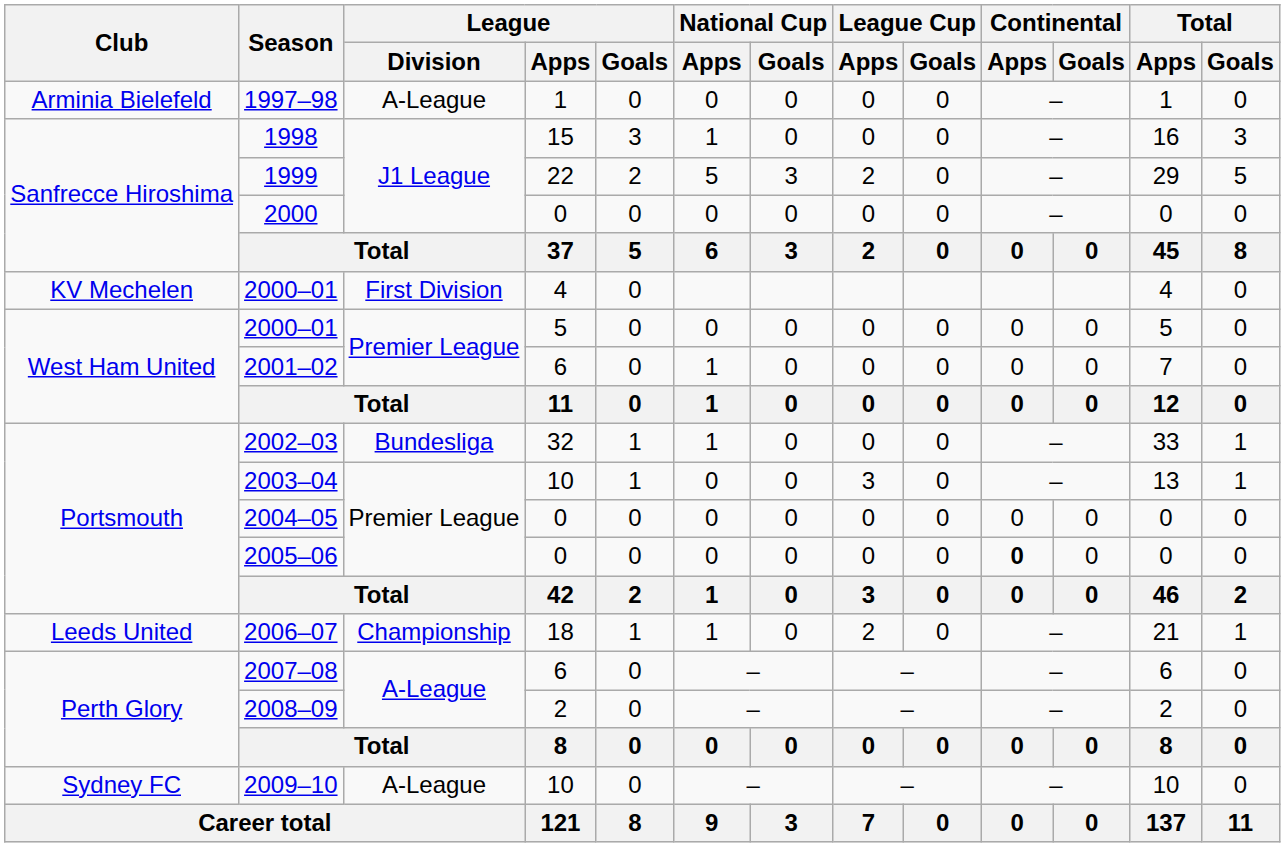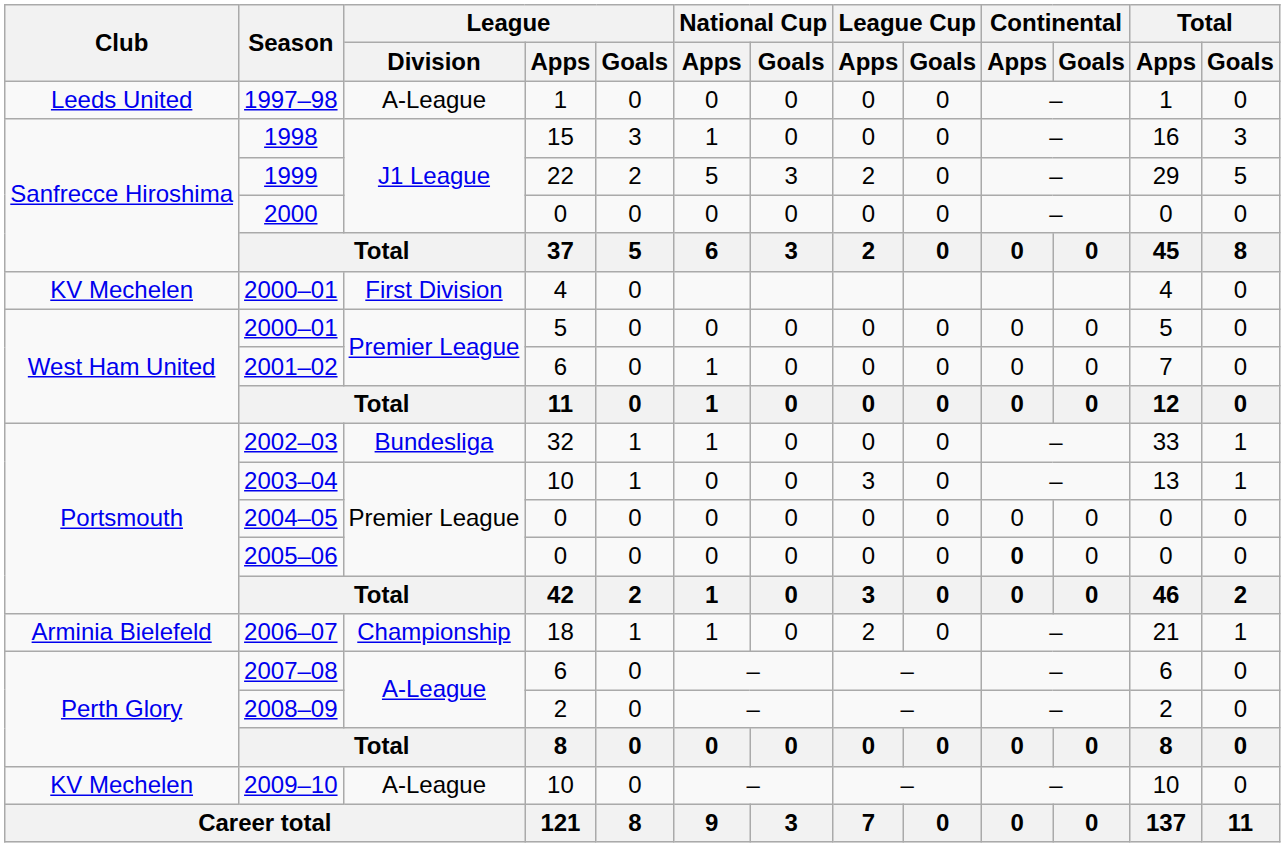1997–98 | Club: Arminia Bielefeld -> Leeds United
2006–07 | Club: Leeds United -> Arminia Bielefeld
2009–10 | Club: Sydney FC -> KV Mechelen
